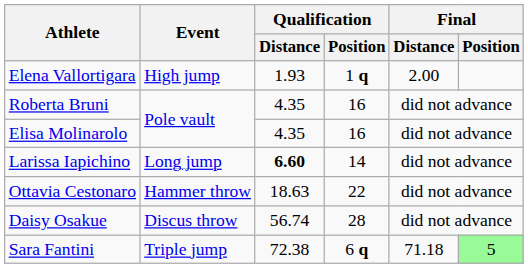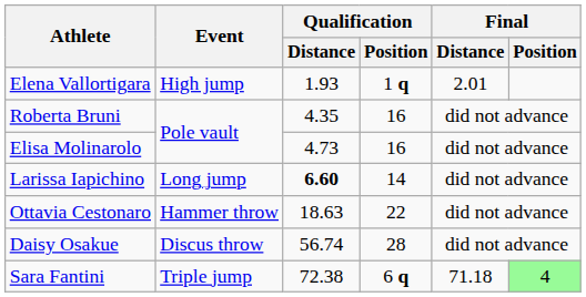Elena Vallortigara | Final / Distance: 2.00 -> 2.01
Elisa Molinarolo | Qualification / Distance: 4.35 -> 4.73
Sara Fantini | Final / Position: 5 -> 4
